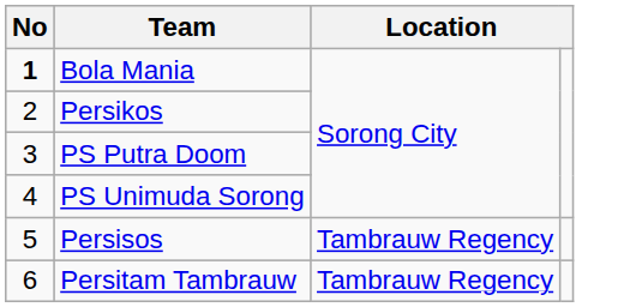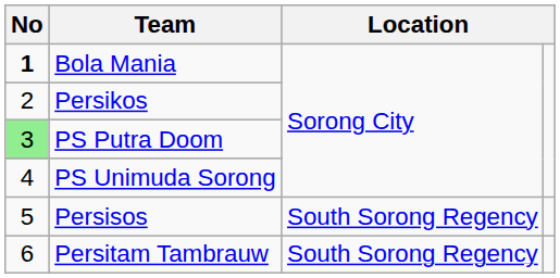PS Putra Doom | No: no background -> lightgreen background
Persisos | column 3: Tambrauw Regency -> South Sorong Regency
Persitam Tambrauw | column 3: Tambrauw Regency -> South Sorong Regency
